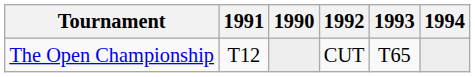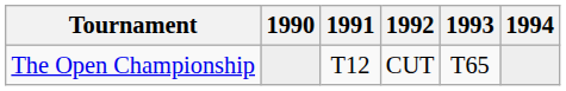columns swapped: 1990 <-> 1991
